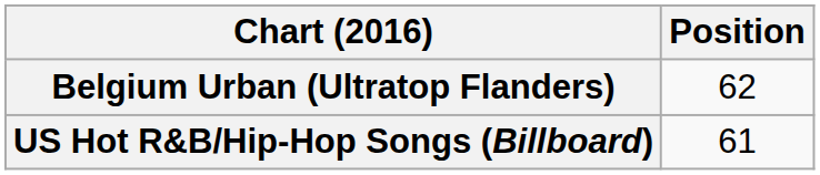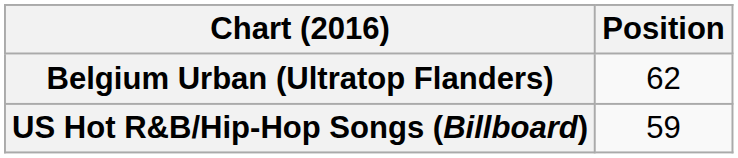US Hot R&B/Hip-Hop Songs (Billboard) | Position: 61 -> 59
